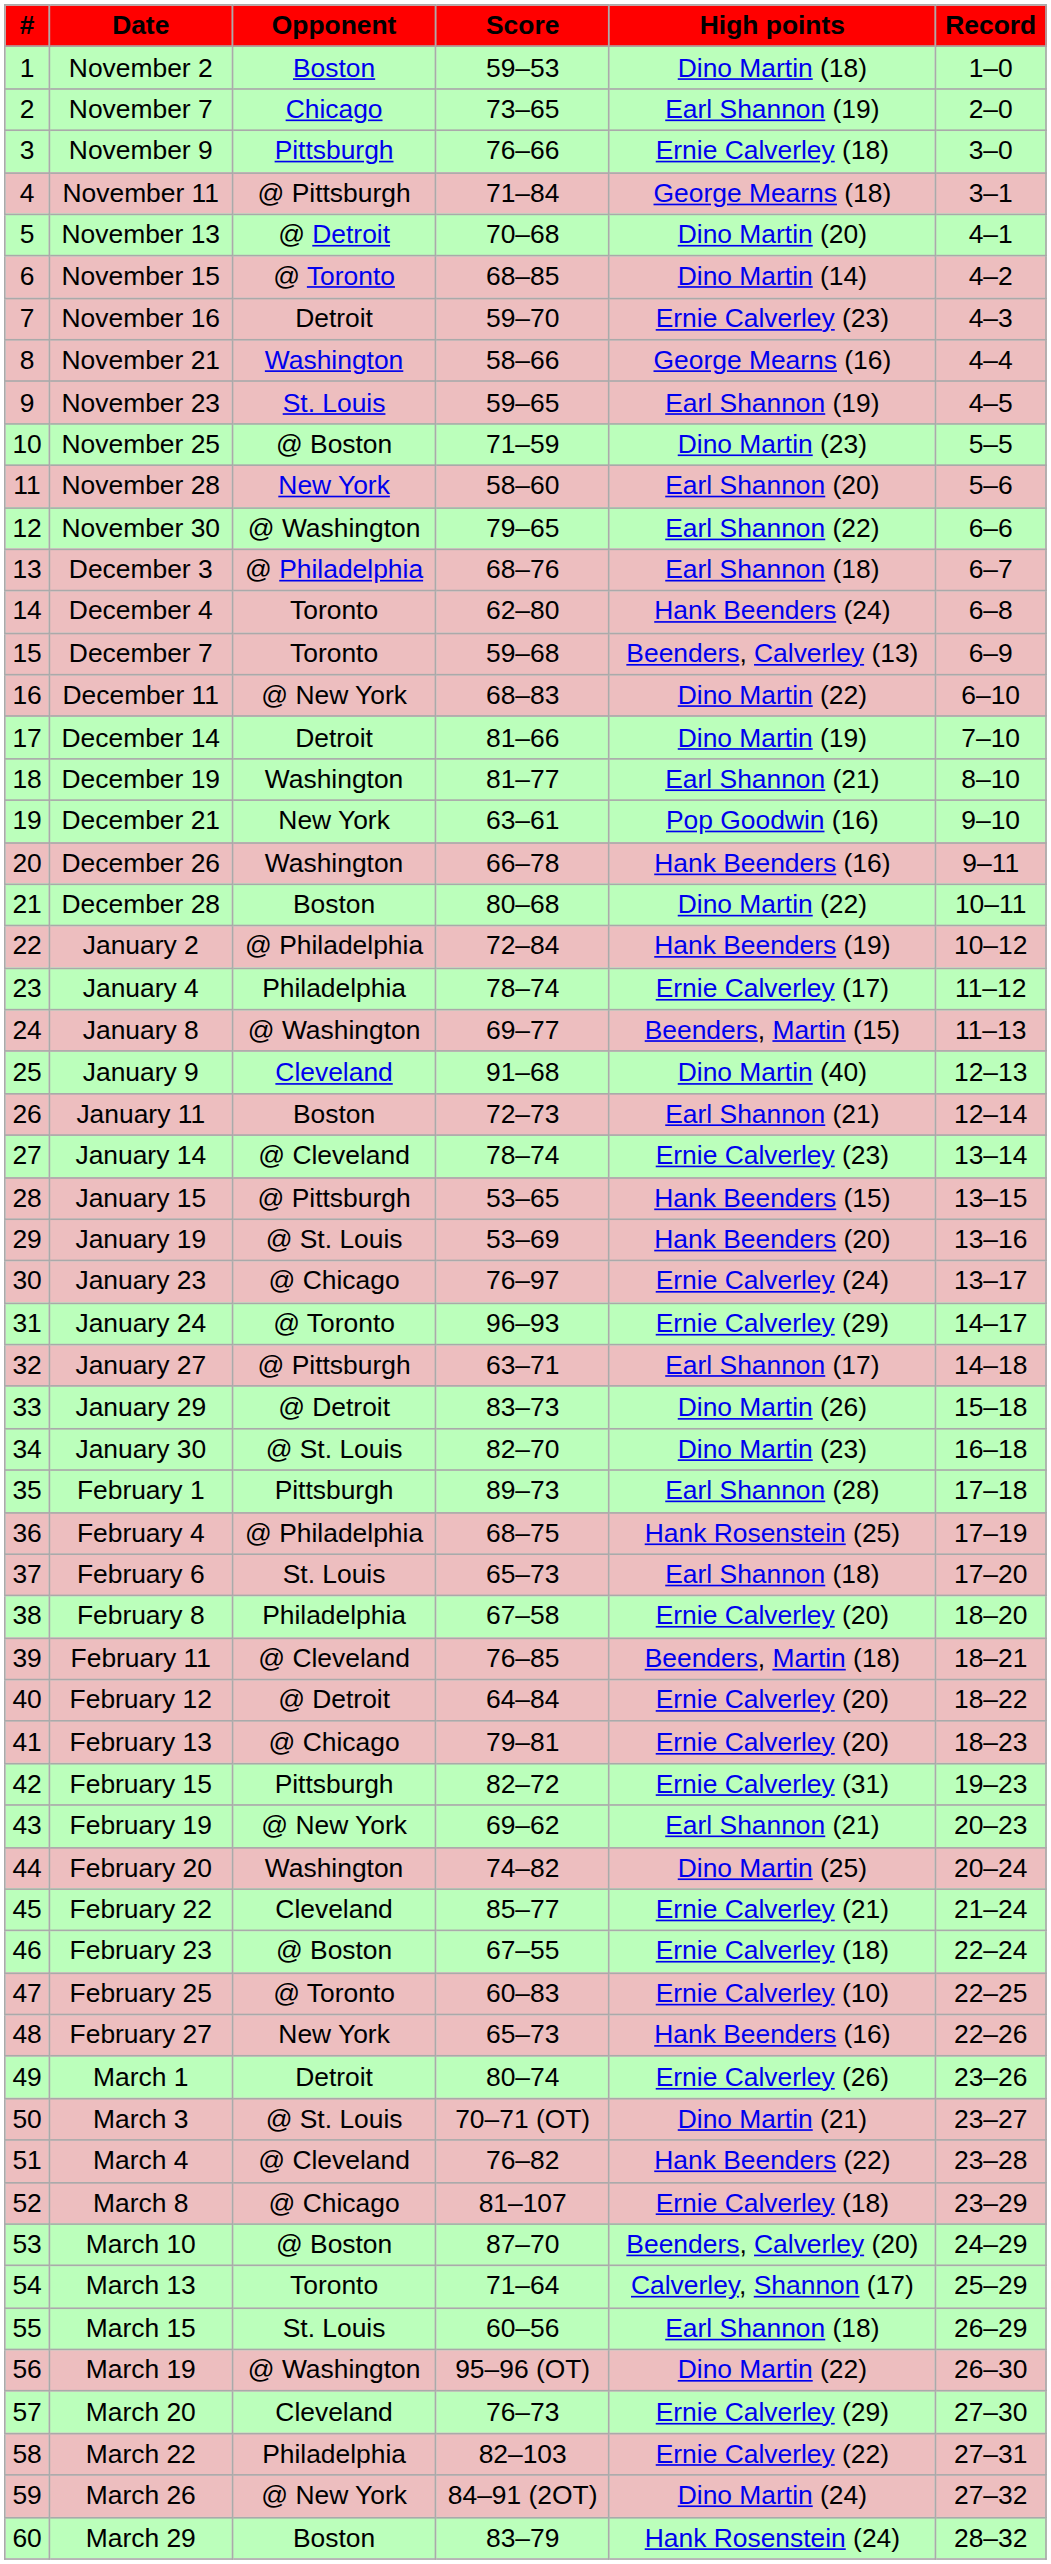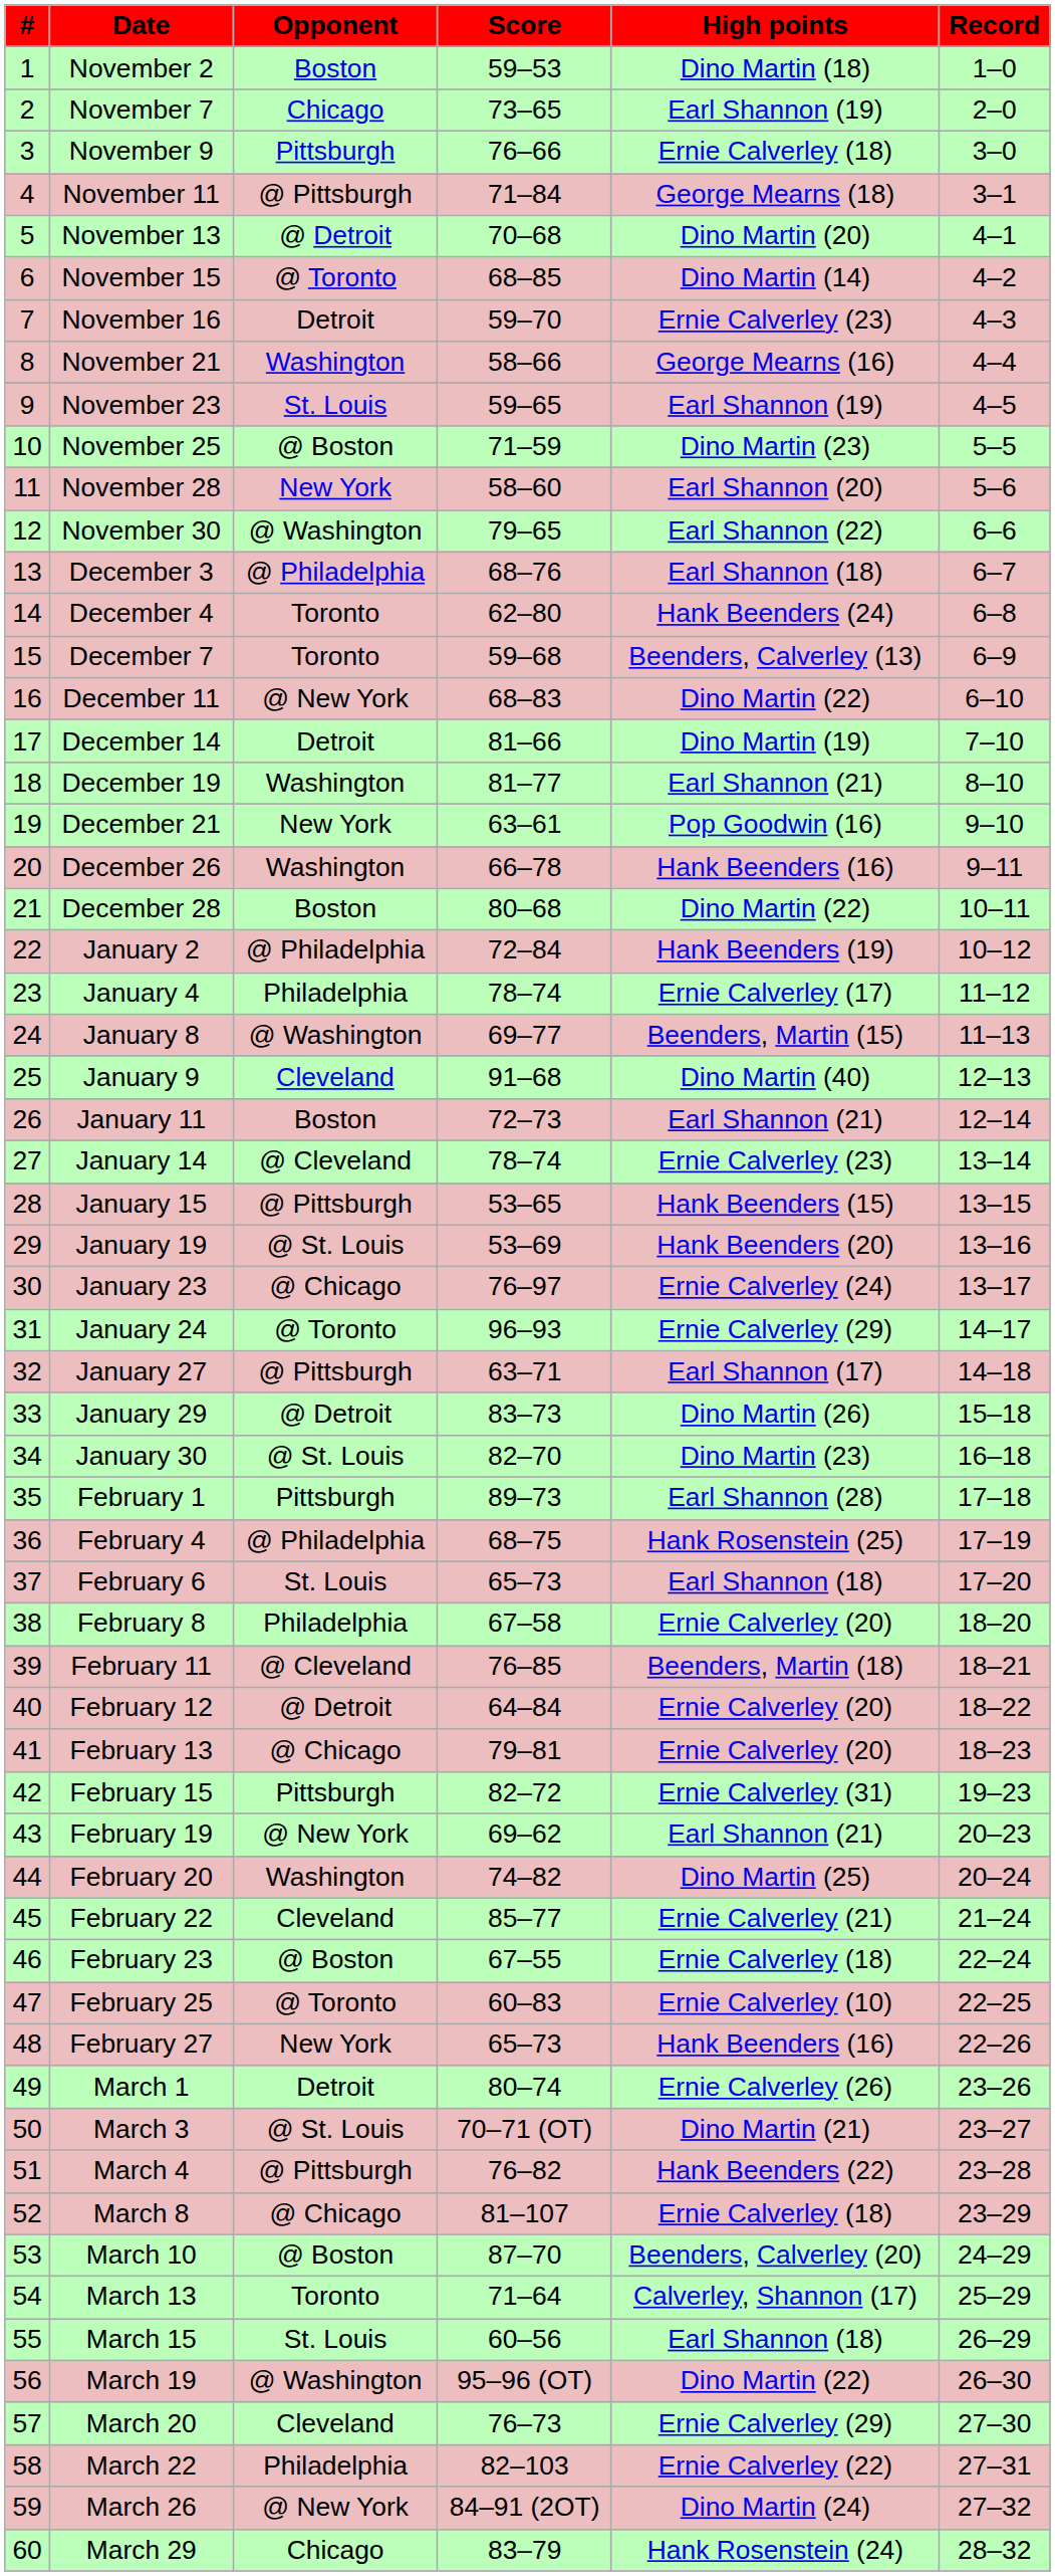March 4 | Opponent: @ Cleveland -> @ Pittsburgh
March 29 | Opponent: Boston -> Chicago
